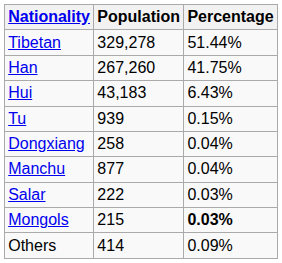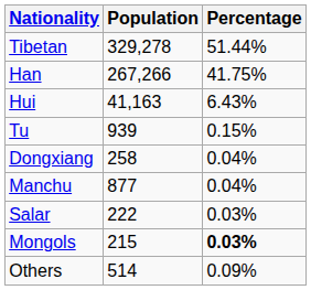Han | Population: 267,260 -> 267,266
Hui | Population: 43,183 -> 41,163
Others | Population: 414 -> 514
